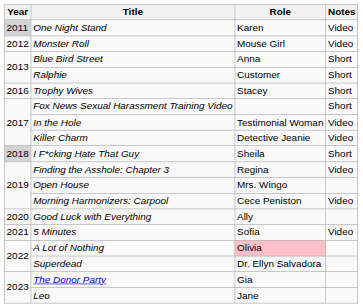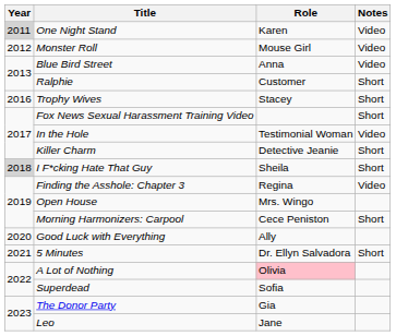Blue Bird Street | Notes: Short -> Video
Killer Charm | Notes: Video -> Short
Morning Harmonizers: Carpool | Notes: Video -> Short
5 Minutes | Role: Sofia -> Dr. Ellyn Salvadora
5 Minutes | Notes: Video -> Short
Superdead | Role: Dr. Ellyn Salvadora -> Sofia
